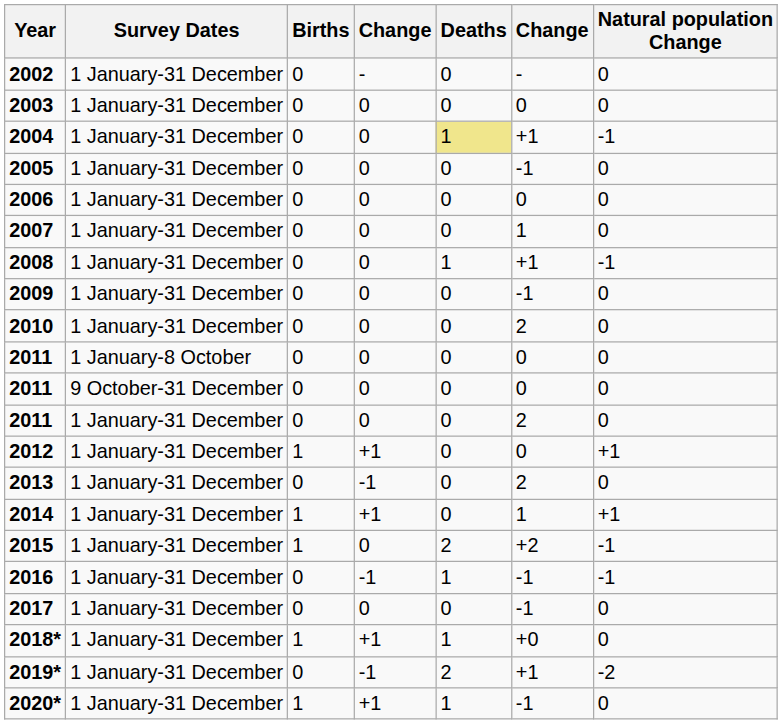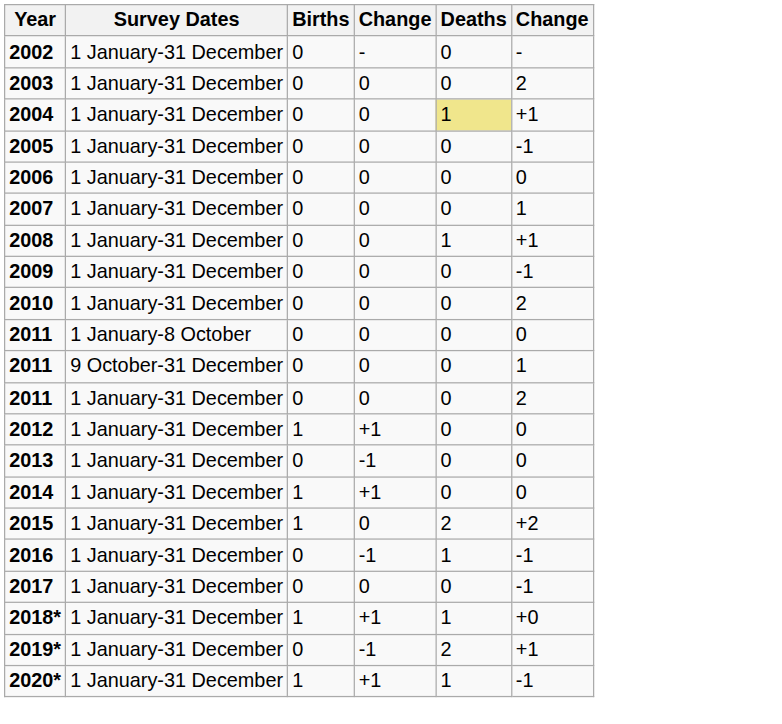- column: Natural population Change | 0 | 0 | -1 | 0 | 0 | 0 | -1 | 0 | 0 | 0 | 0 | 0 | +1 | 0 | +1 | -1 | -1 | 0 | 0 | -2 | 0
2003 | column 6: 0 -> 2
2011 / 9 October-31 December | column 6: 0 -> 1
2013 | column 6: 2 -> 0
2014 | column 6: 1 -> 0
